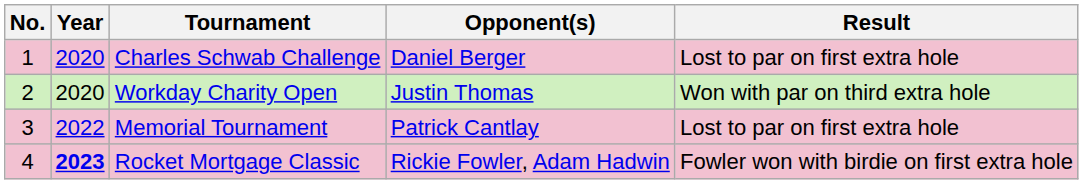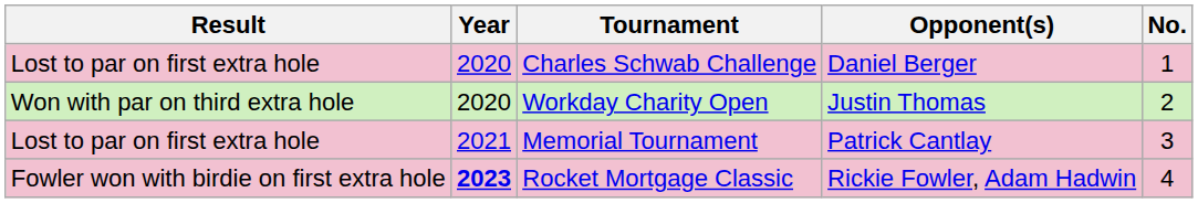columns swapped: No. <-> Result
Memorial Tournament | Year: 2022 -> 2021
